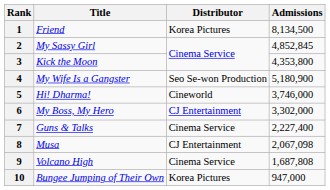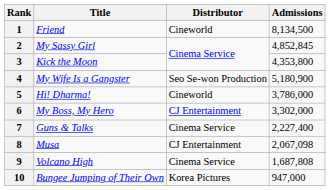1 | Distributor: Korea Pictures -> Cineworld
5 | Admissions: 3,746,000 -> 3,786,000
